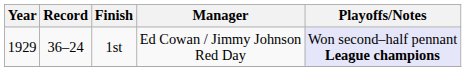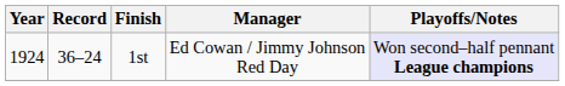1st | Year: 1929 -> 1924
